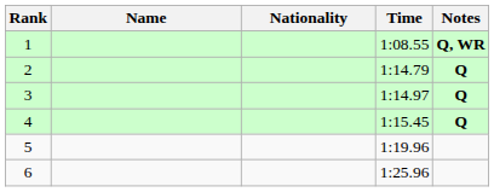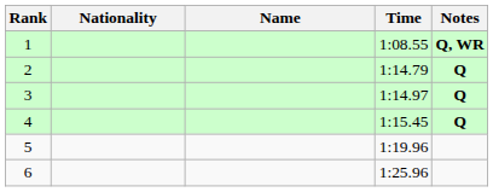columns swapped: Name <-> Nationality
